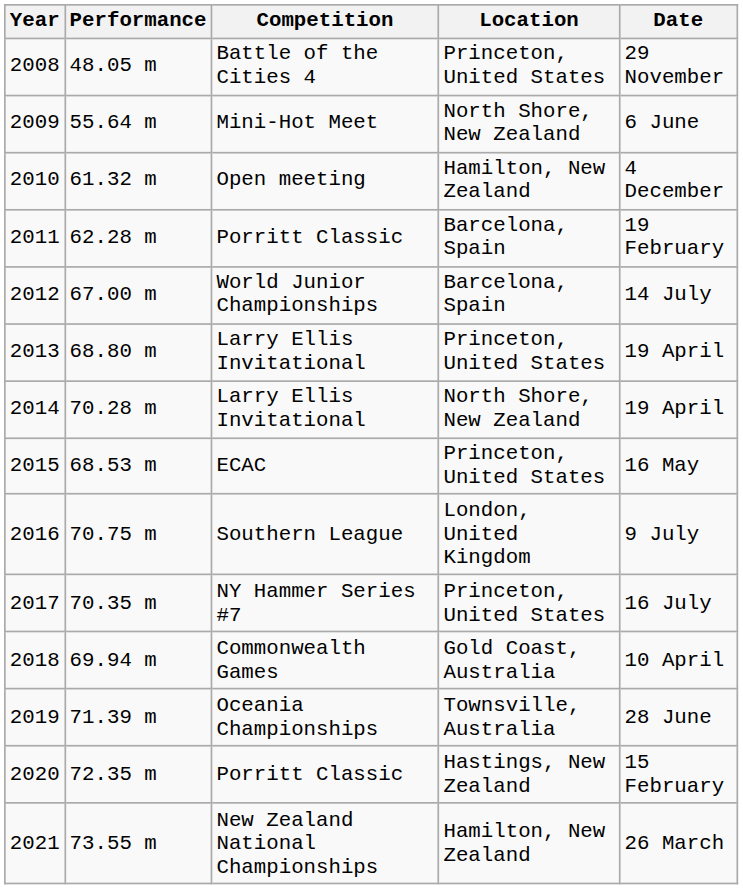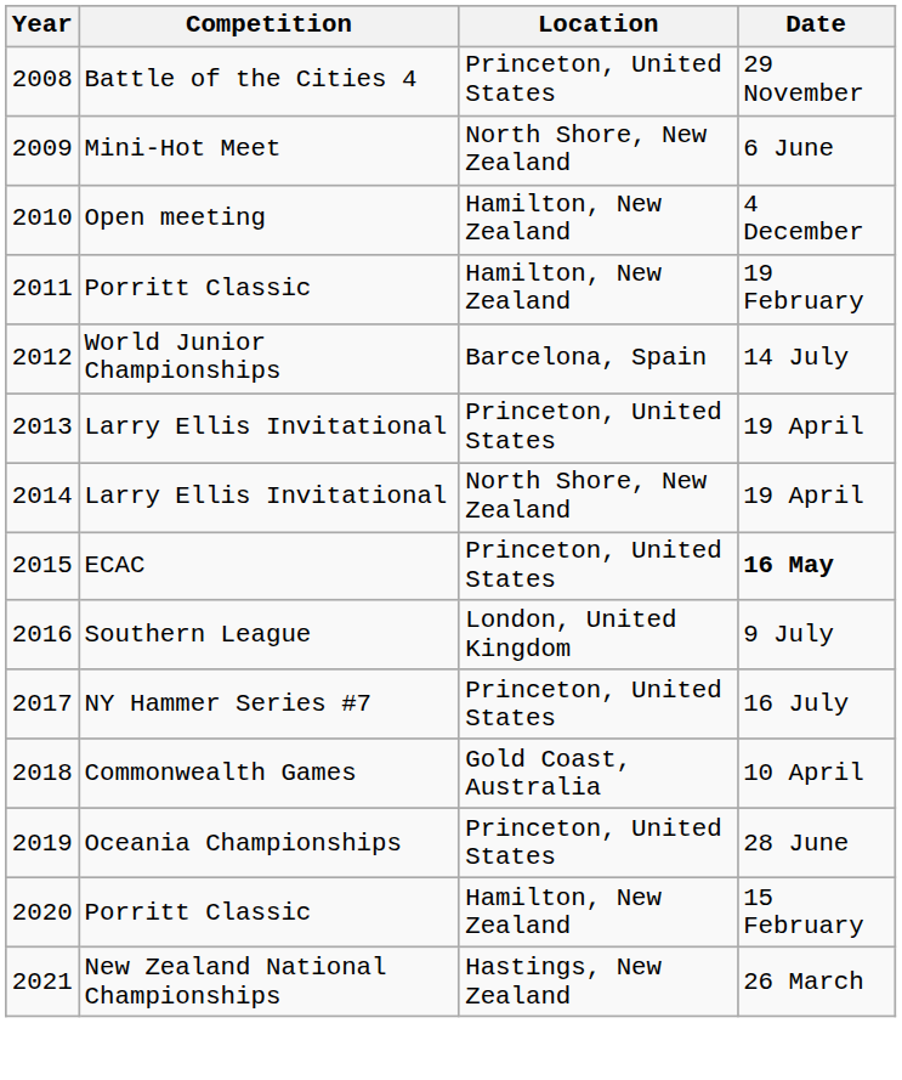- column: Performance | 48.05 m | 55.64 m | 61.32 m | 62.28 m | 67.00 m | 68.80 m | 70.28 m | 68.53 m | 70.75 m | 70.35 m | 69.94 m | 71.39 m | 72.35 m | 73.55 m
2011 | Location: Barcelona, Spain -> Hamilton, New Zealand
2015 | Date: normal -> bold
2019 | Location: Townsville, Australia -> Princeton, United States
2020 | Location: Hastings, New Zealand -> Hamilton, New Zealand
2021 | Location: Hamilton, New Zealand -> Hastings, New Zealand
